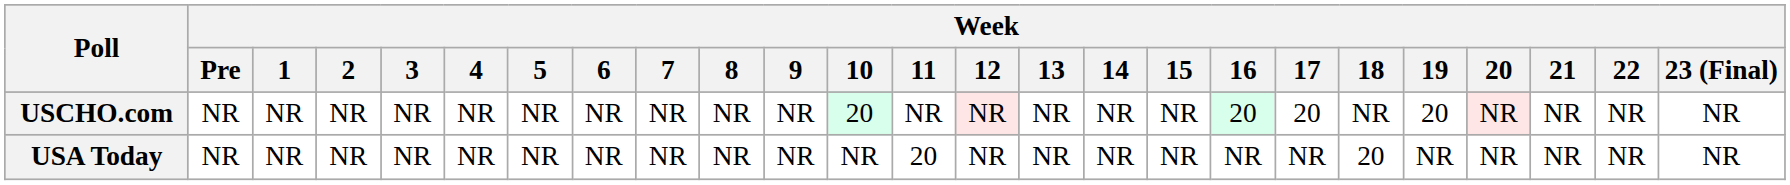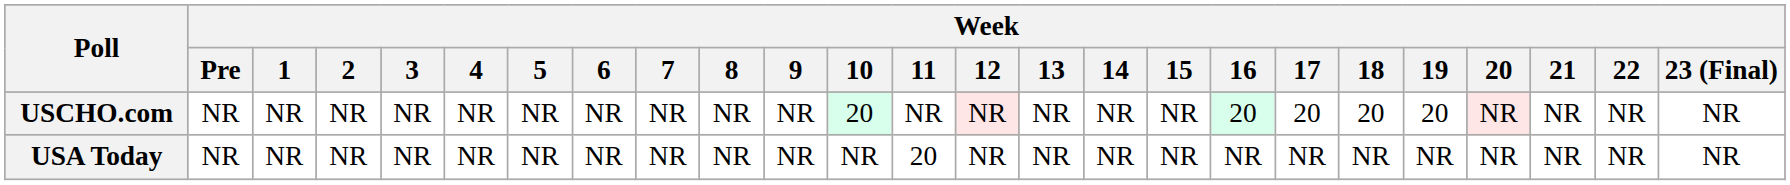USCHO.com | Week / 18: NR -> 20
USA Today | Week / 18: 20 -> NR
